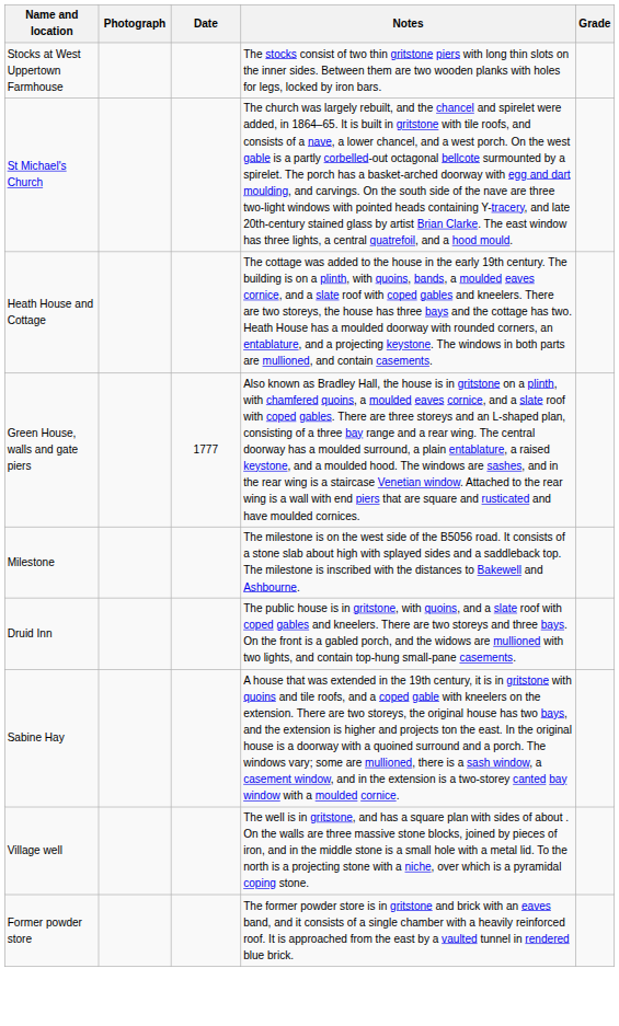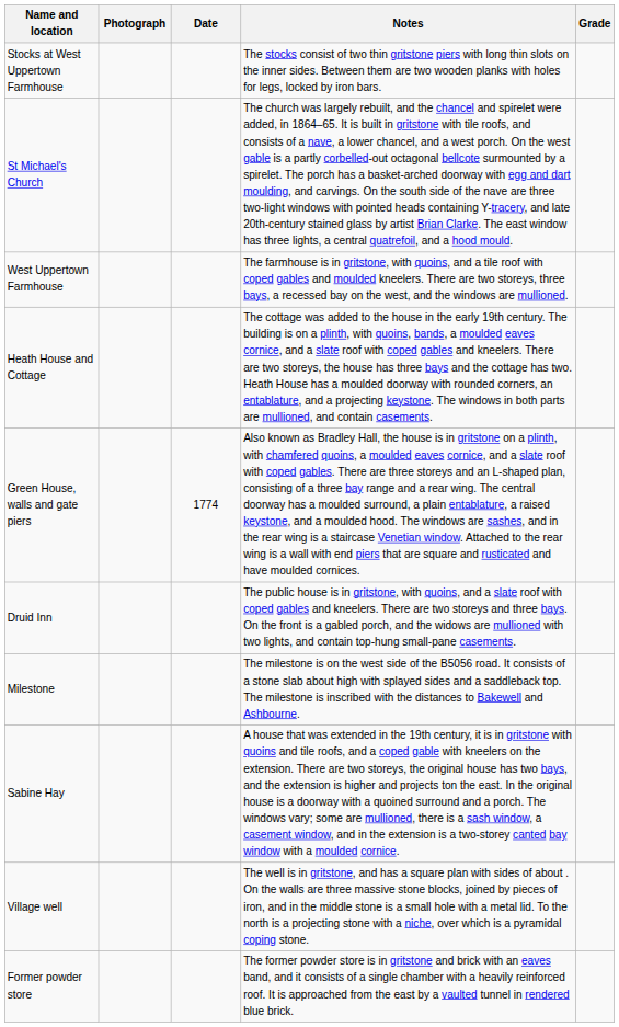+ row: West Uppertown Farmhouse | The farmhouse is in gritstone, with quoins, and a tile roof with coped gables and moulded kneelers. There are two storeys, three bays, a recessed bay on the west, and the windows are mullioned.
Green House, walls and gate piers | Date: 1777 -> 1774
rows swapped: Druid Inn <-> Milestone
